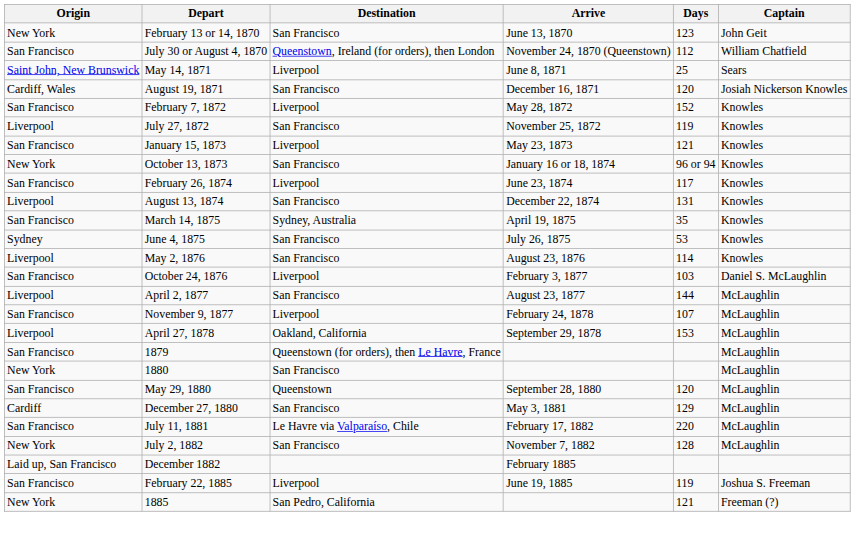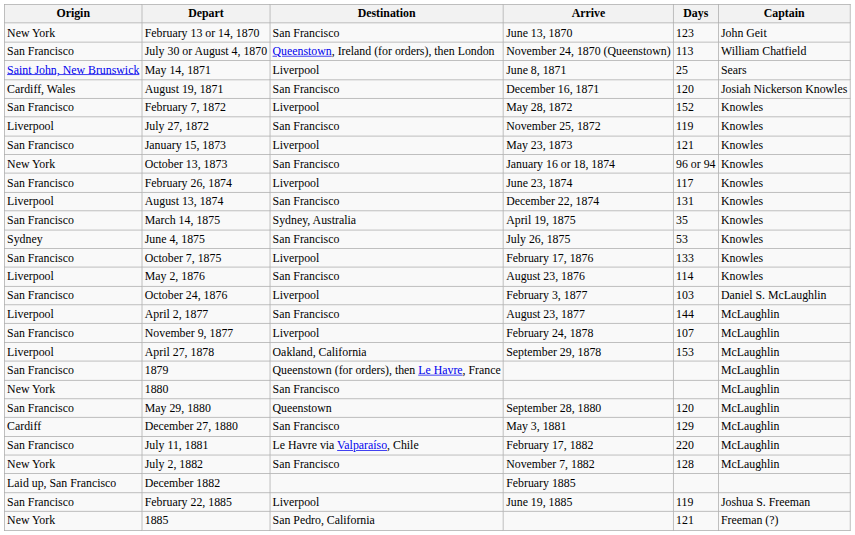July 30 or August 4, 1870 | Days: 112 -> 113
+ row: San Francisco | October 7, 1875 | Liverpool | February 17, 1876 | 133 | Knowles
